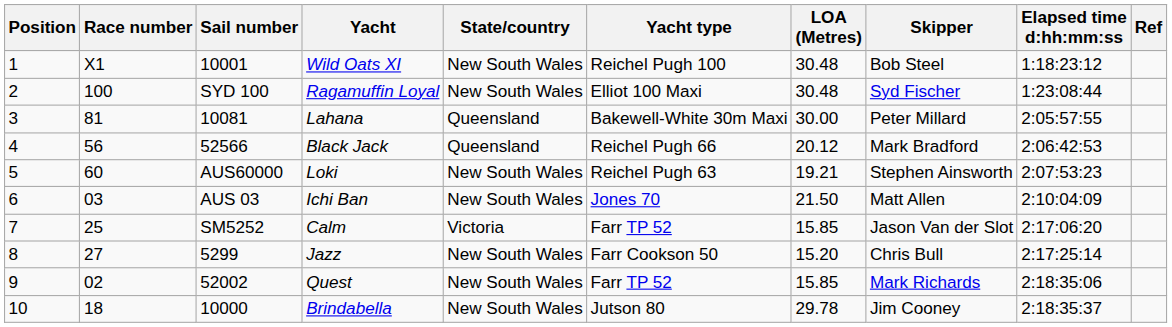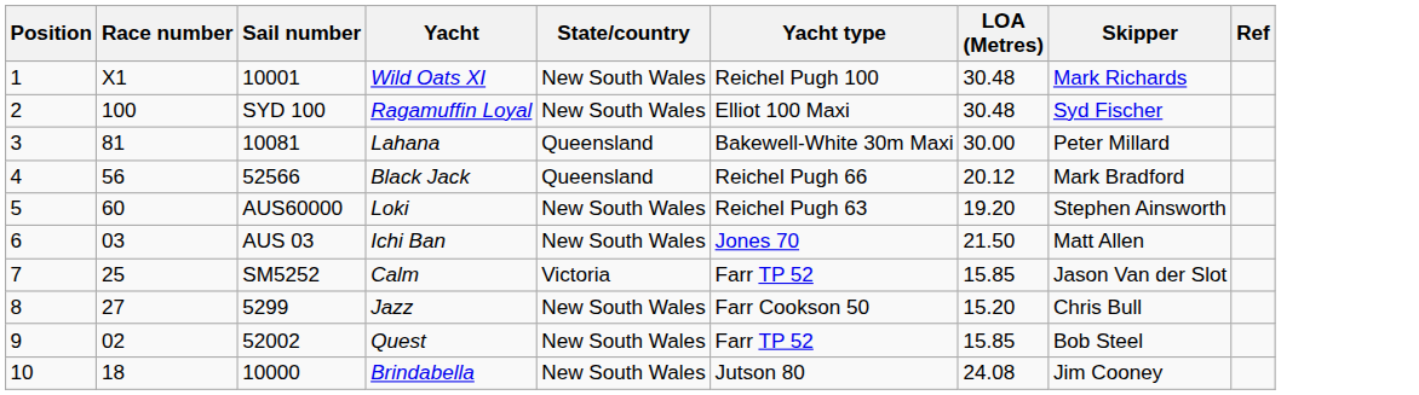- column: Elapsed time d:hh:mm:ss | 1:18:23:12 | 1:23:08:44 | 2:05:57:55 | 2:06:42:53 | 2:07:53:23 | 2:10:04:09 | 2:17:06:20 | 2:17:25:14 | 2:18:35:06 | 2:18:35:37
Wild Oats XI | Skipper: Bob Steel -> Mark Richards
Loki | LOA (Metres): 19.21 -> 19.20
Quest | Skipper: Mark Richards -> Bob Steel
Brindabella | LOA (Metres): 29.78 -> 24.08
